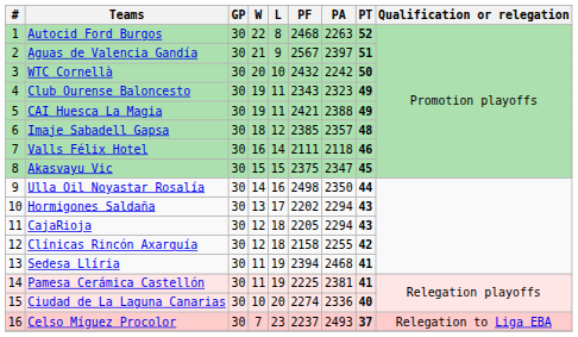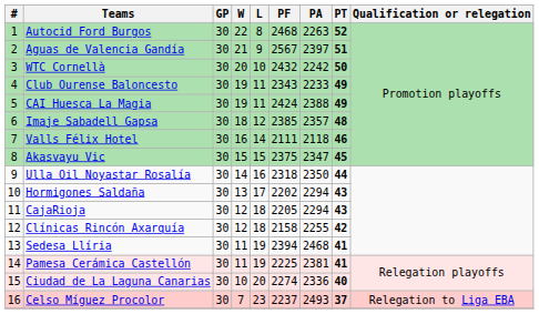Club Ourense Baloncesto | PA: 2323 -> 2233
CAI Huesca La Magia | PF: 2421 -> 2424
Ulla Oil Noyastar Rosalía | PF: 2498 -> 2318
